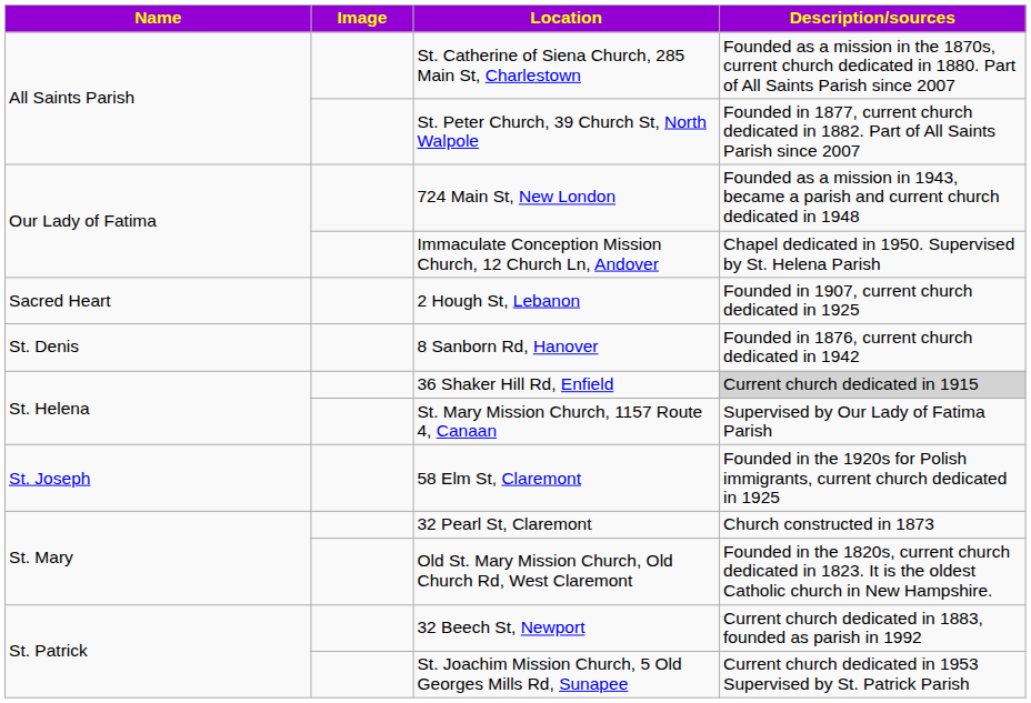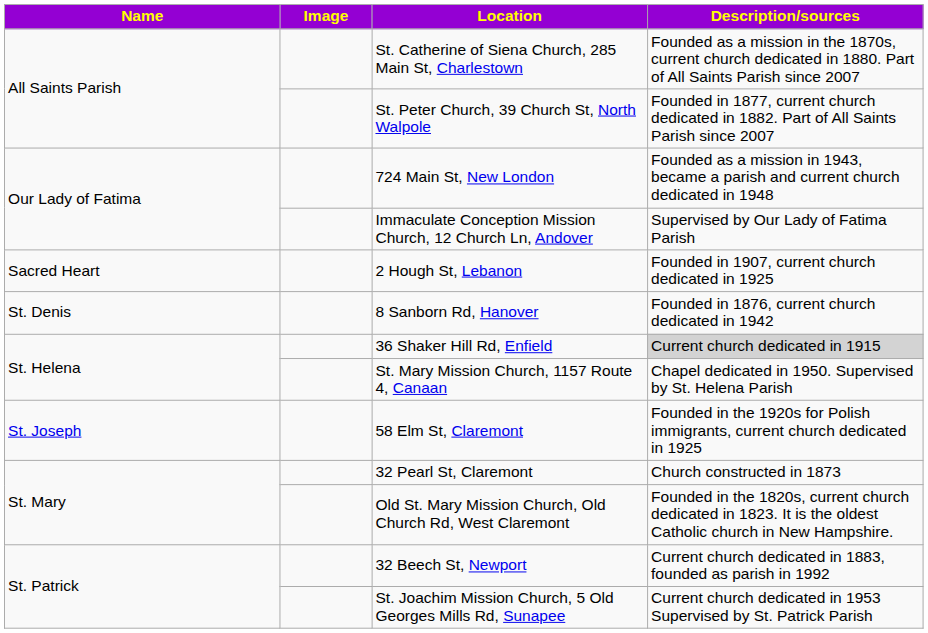Immaculate Conception Mission Church, 12 Church Ln, Andover | Description/sources: Chapel dedicated in 1950. Supervised by St. Helena Parish -> Supervised by Our Lady of Fatima Parish
St. Mary Mission Church, 1157 Route 4, Canaan | Description/sources: Supervised by Our Lady of Fatima Parish -> Chapel dedicated in 1950. Supervised by St. Helena Parish
